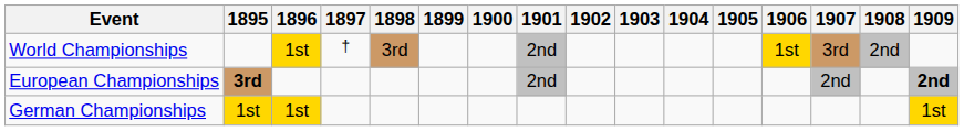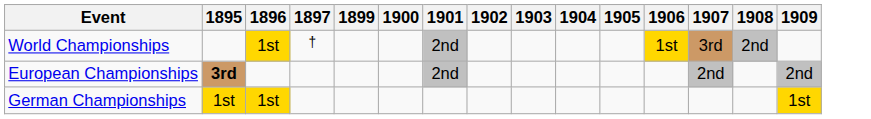- column: 1898 | 3rd
European Championships | 1909: bold -> normal
